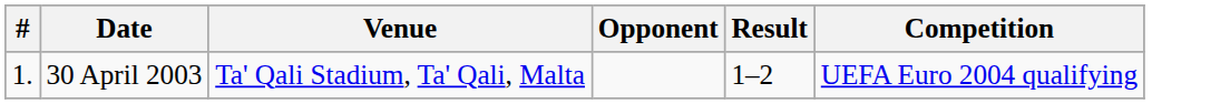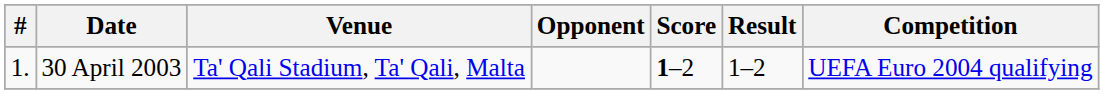+ column: Score | 1–2
